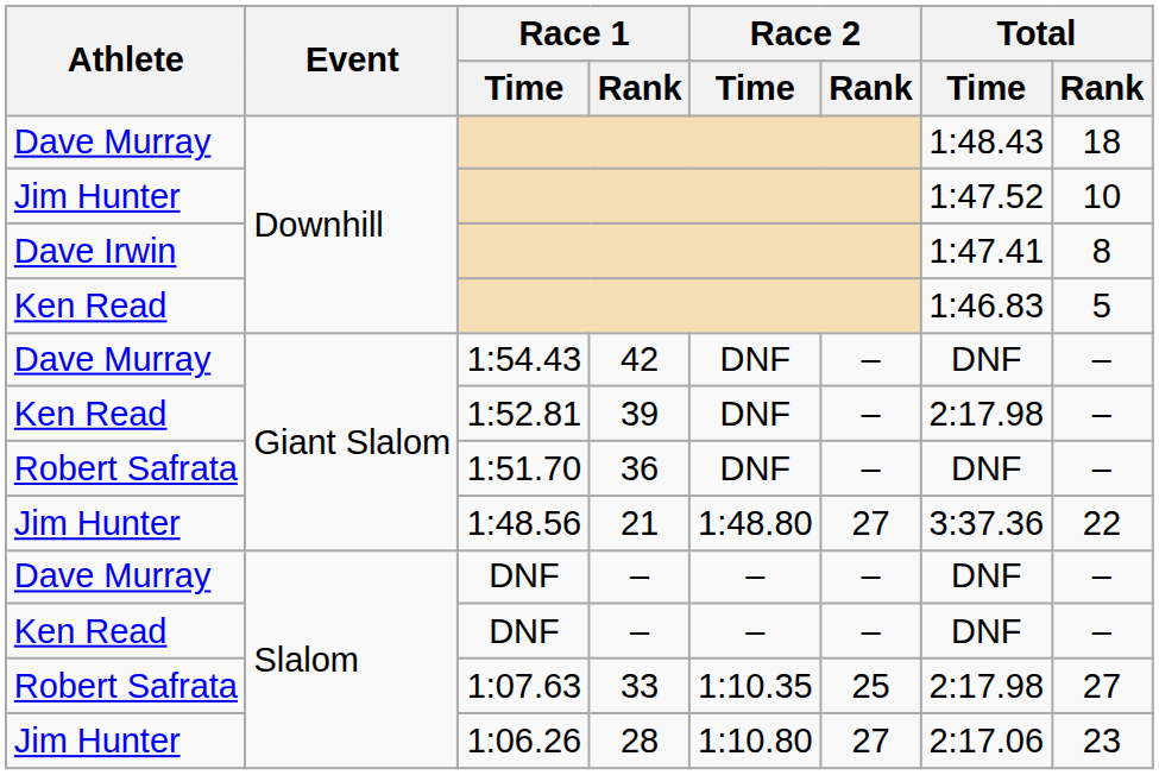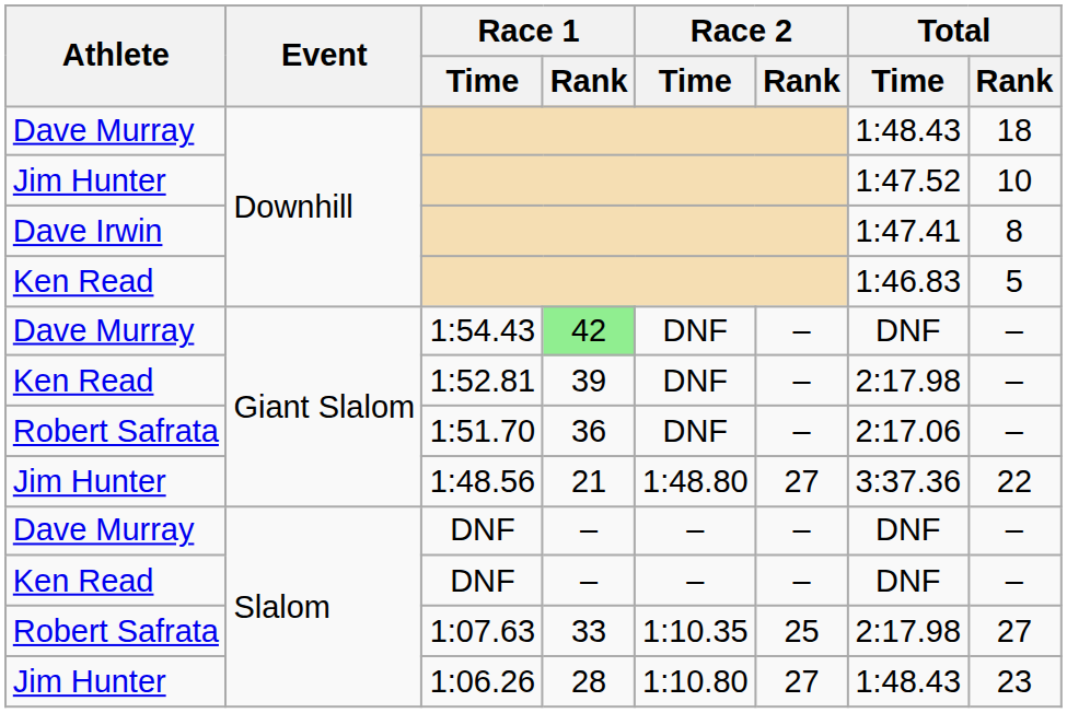1:54.43 | Race 1 / Rank: no background -> lightgreen background
1:51.70 | Total / Time: DNF -> 2:17.06
1:06.26 | Total / Time: 2:17.06 -> 1:48.43
